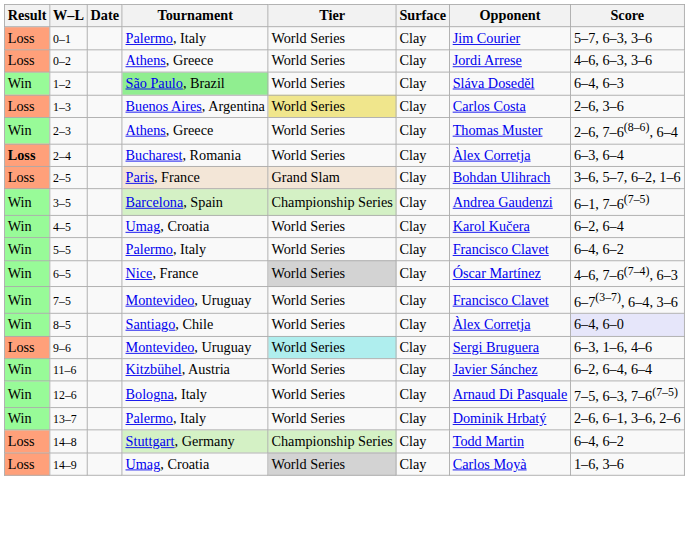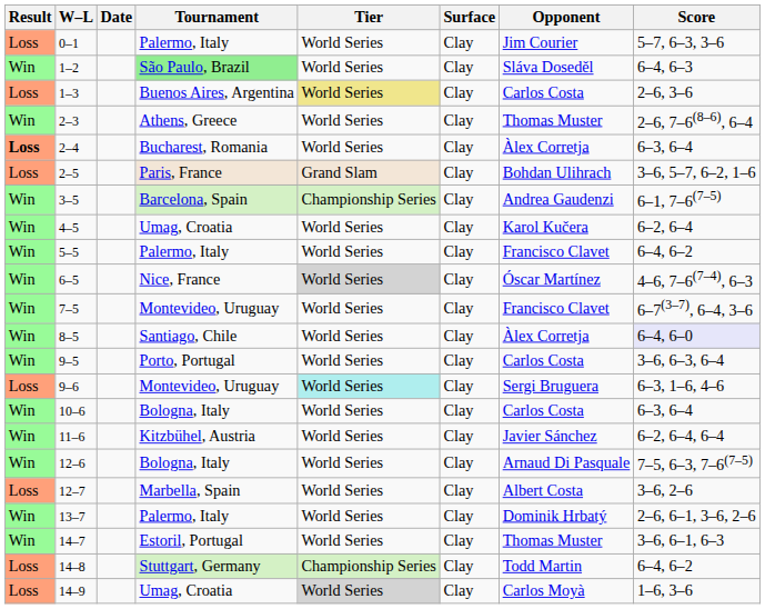- row: Loss | 0–2 | Athens, Greece | World Series | Clay | Jordi Arrese | 4–6, 6–3, 3–6
+ row: Win | 9–5 | Porto, Portugal | World Series | Clay | Carlos Costa | 3–6, 6–3, 6–4
+ row: Win | 10–6 | Bologna, Italy | World Series | Clay | Carlos Costa | 6–3, 6–4
+ row: Loss | 12–7 | Marbella, Spain | World Series | Clay | Albert Costa | 3–6, 2–6
+ row: Win | 14–7 | Estoril, Portugal | World Series | Clay | Thomas Muster | 3–6, 6–1, 6–3
